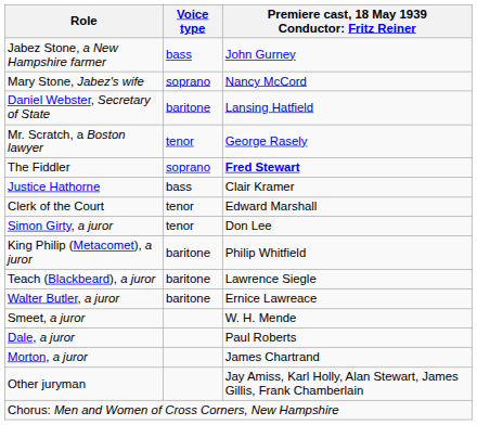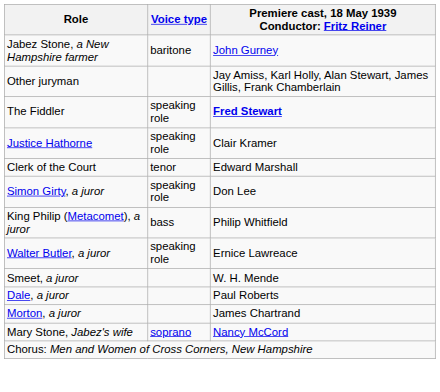Jabez Stone, a New Hampshire farmer | Voice type: bass -> baritone
rows swapped: Mary Stone, Jabez's wife <-> Other juryman
- row: Daniel Webster, Secretary of State | baritone | Lansing Hatfield
- row: Mr. Scratch, a Boston lawyer | tenor | George Rasely
The Fiddler | Voice type: soprano -> speaking role
Justice Hathorne | Voice type: bass -> speaking role
Simon Girty, a juror | Voice type: tenor -> speaking role
King Philip (Metacomet), a juror | Voice type: baritone -> bass
- row: Teach (Blackbeard), a juror | baritone | Lawrence Siegle
Walter Butler, a juror | Voice type: baritone -> speaking role
